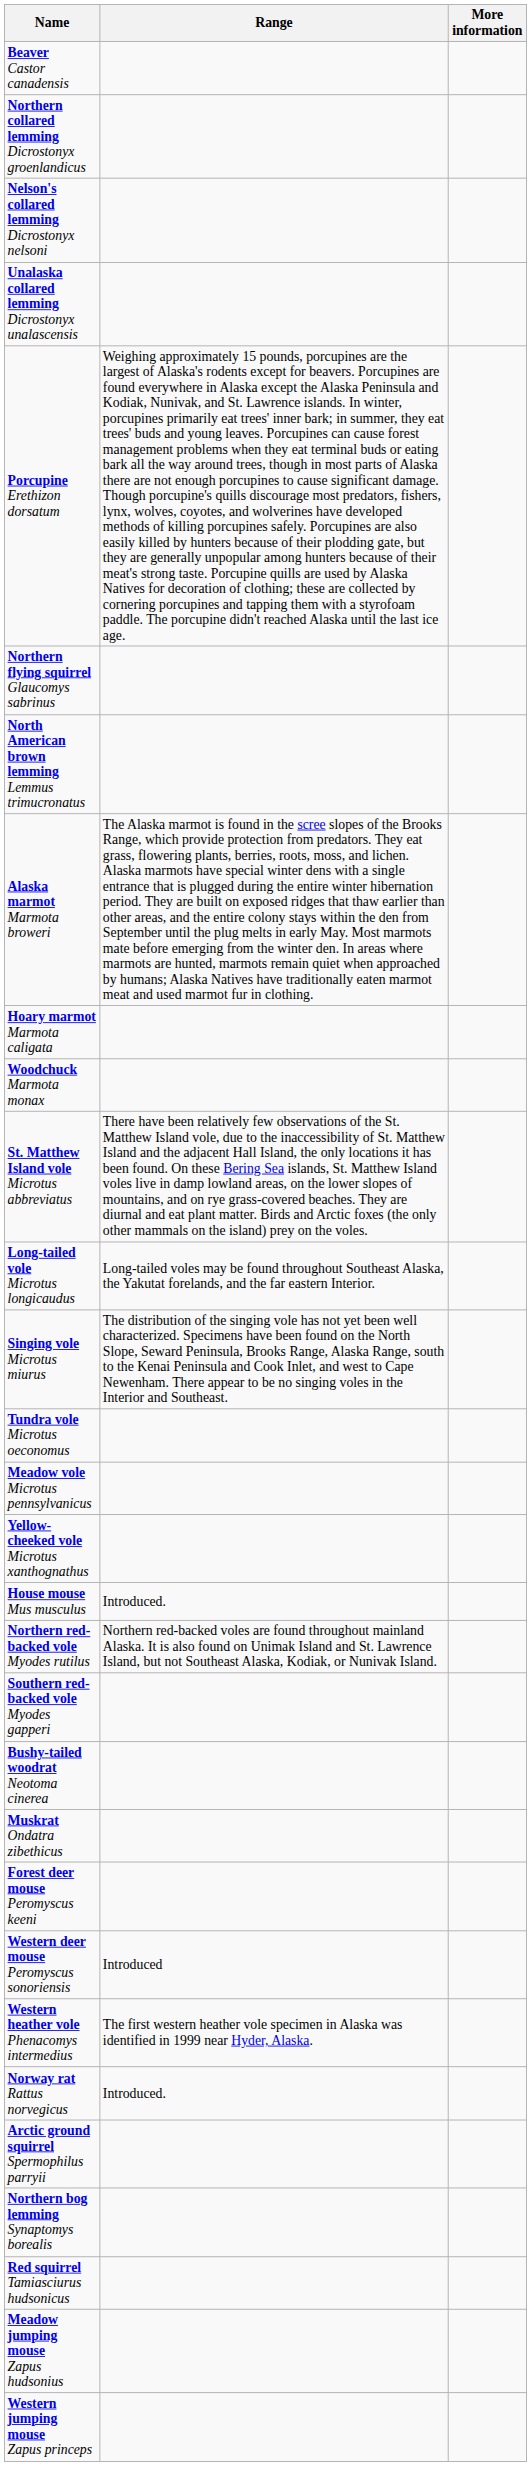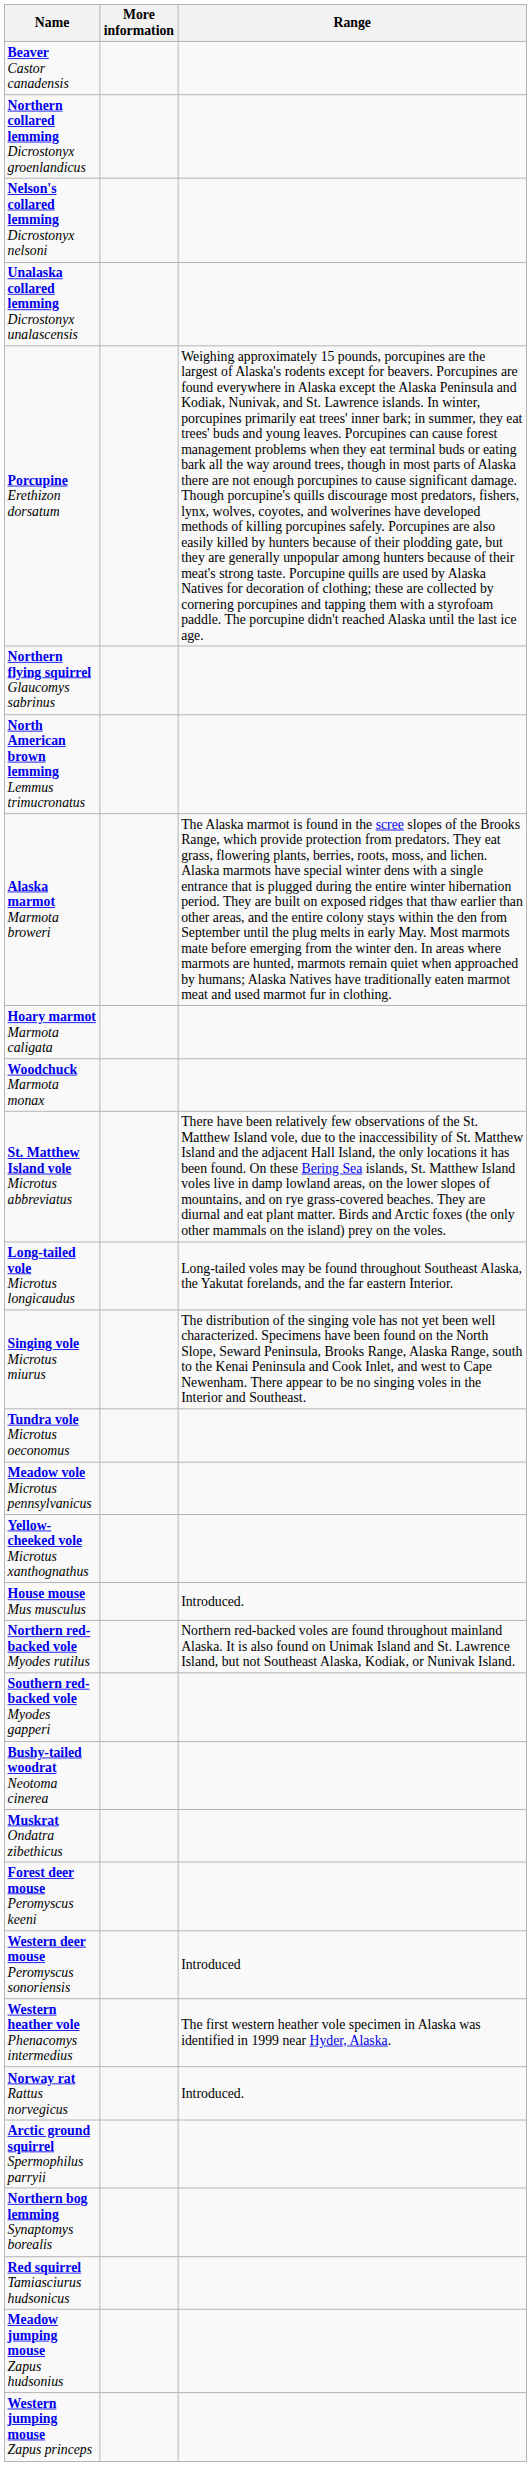columns swapped: Range <-> More information
